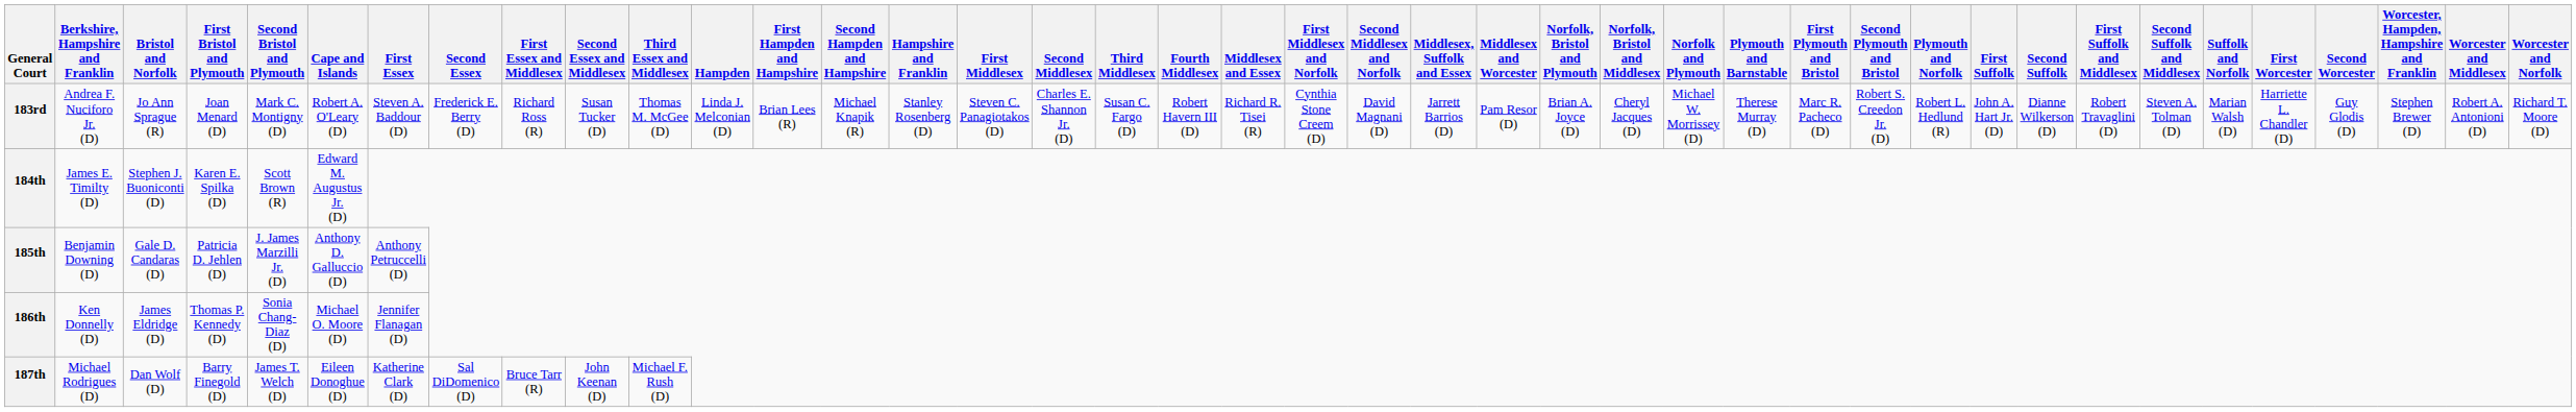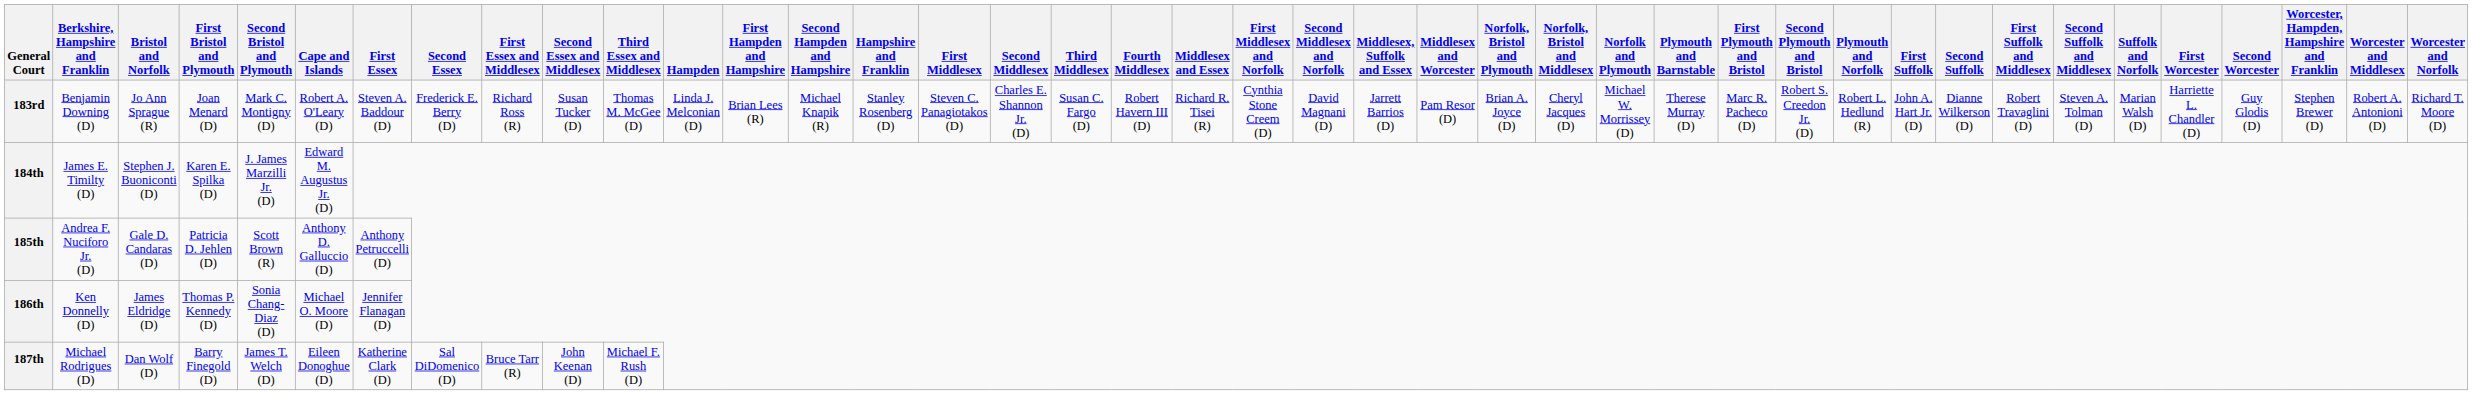183rd | Berkshire, Hampshire and Franklin: Andrea F. Nuciforo Jr. (D) -> Benjamin Downing (D)
184th | Second Bristol and Plymouth: Scott Brown (R) -> J. James Marzilli Jr. (D)
185th | Berkshire, Hampshire and Franklin: Benjamin Downing (D) -> Andrea F. Nuciforo Jr. (D)
185th | Second Bristol and Plymouth: J. James Marzilli Jr. (D) -> Scott Brown (R)
